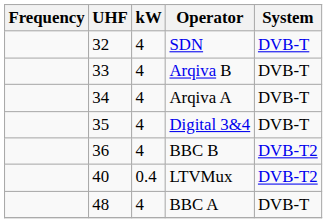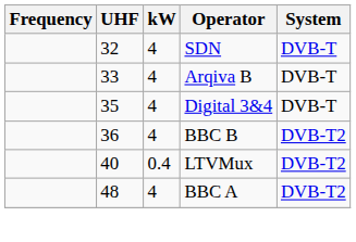- row: 34 | 4 | Arqiva A | DVB-T
BBC A | System: DVB-T -> DVB-T2
